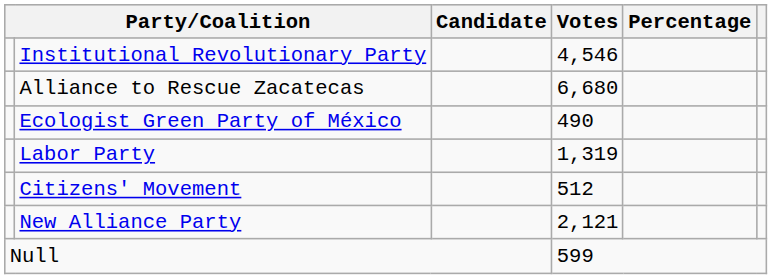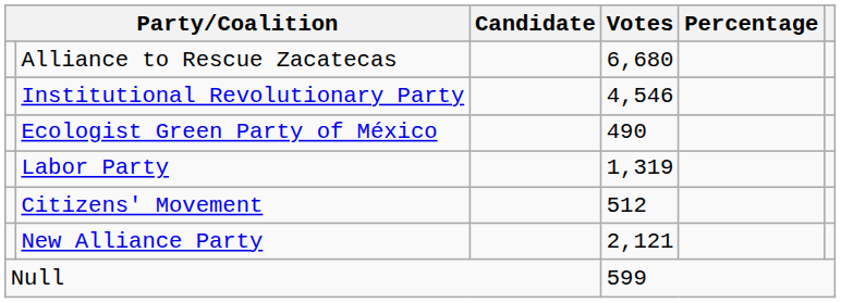rows swapped: Alliance to Rescue Zacatecas <-> Institutional Revolutionary Party
